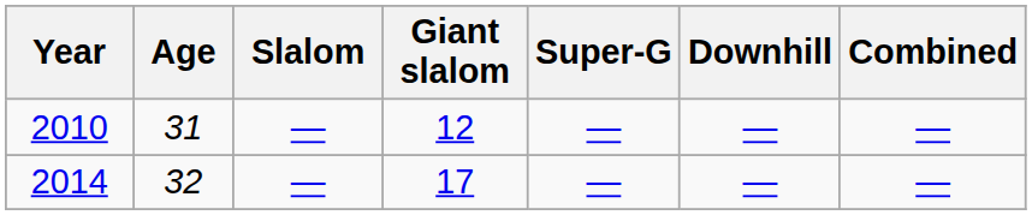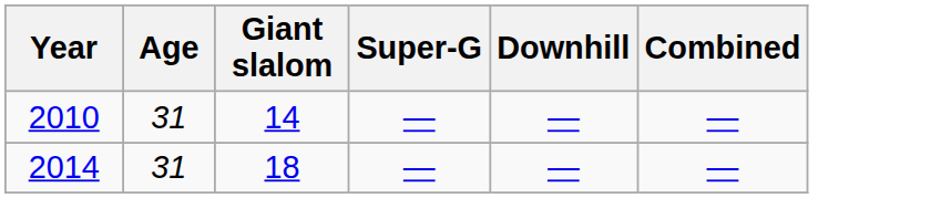- column: Slalom | — | —
2010 | Giant slalom: 12 -> 14
2014 | Age: 32 -> 31
2014 | Giant slalom: 17 -> 18
